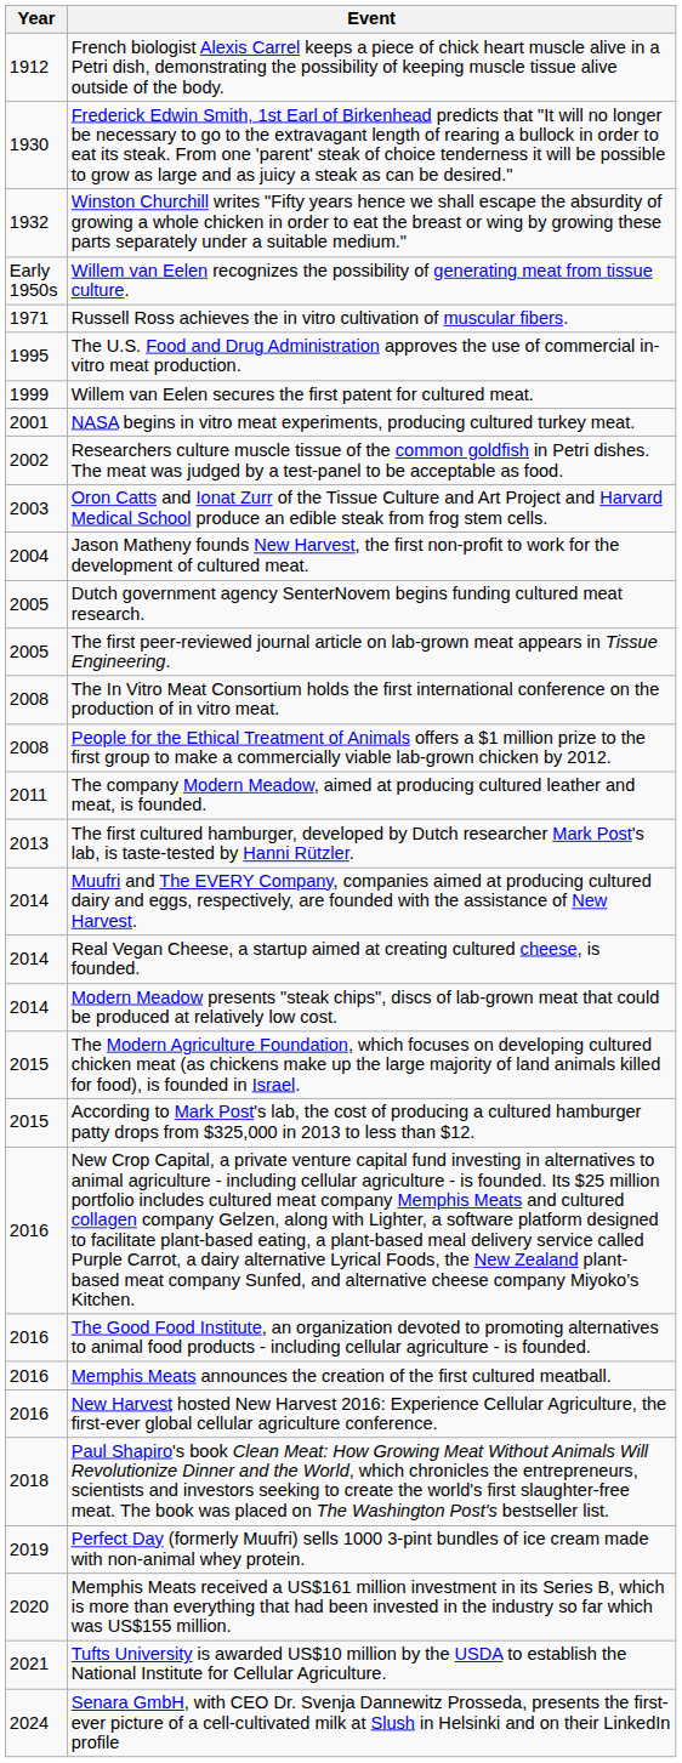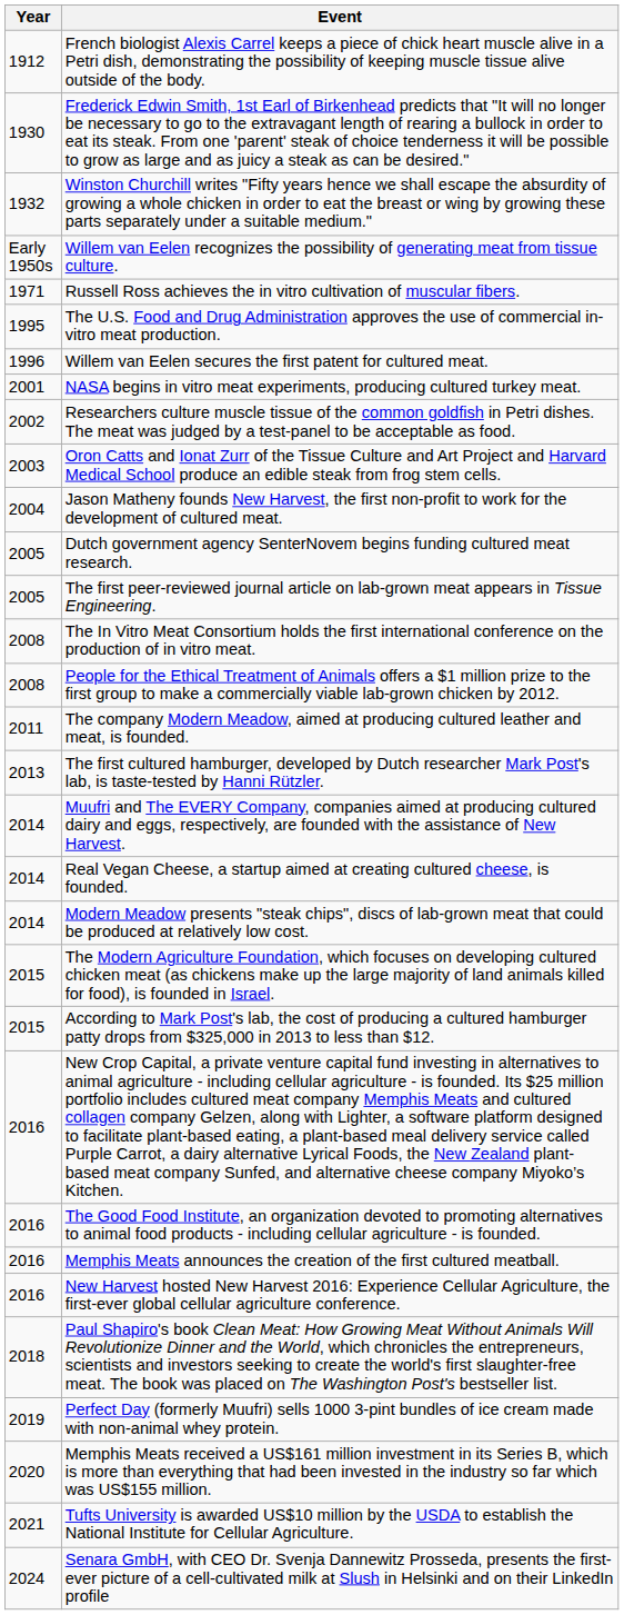Willem van Eelen secures the first patent for cultured meat. | Year: 1999 -> 1996
